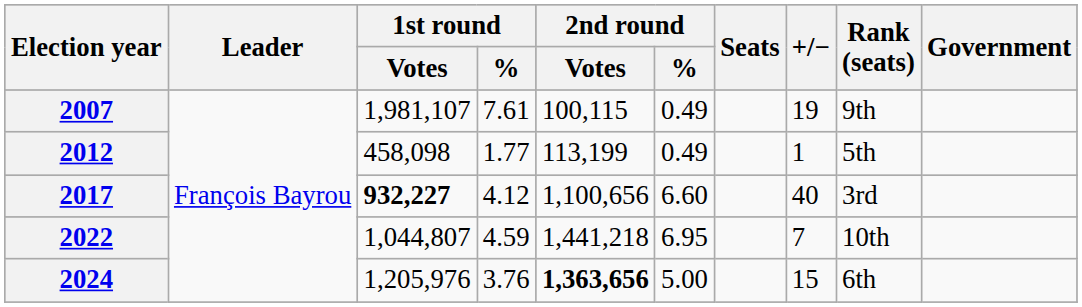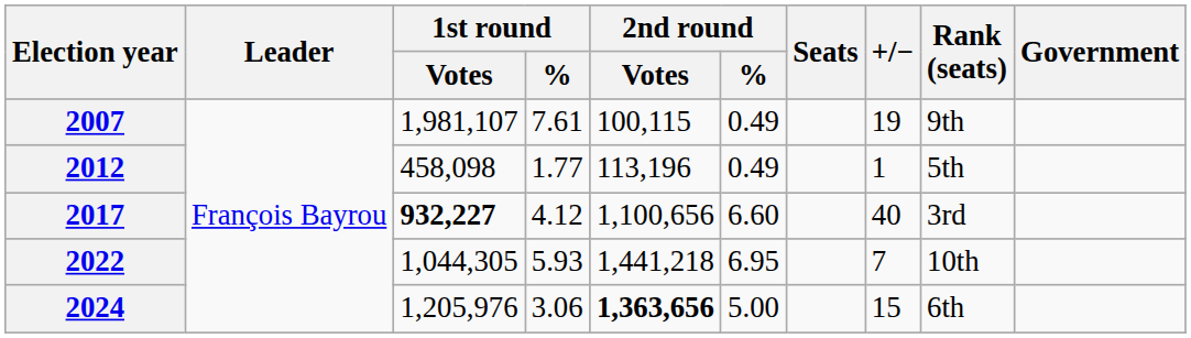2012 | 2nd round / Votes: 113,199 -> 113,196
2022 | 1st round / Votes: 1,044,807 -> 1,044,305
2022 | 1st round / %: 4.59 -> 5.93
2024 | 1st round / %: 3.76 -> 3.06
